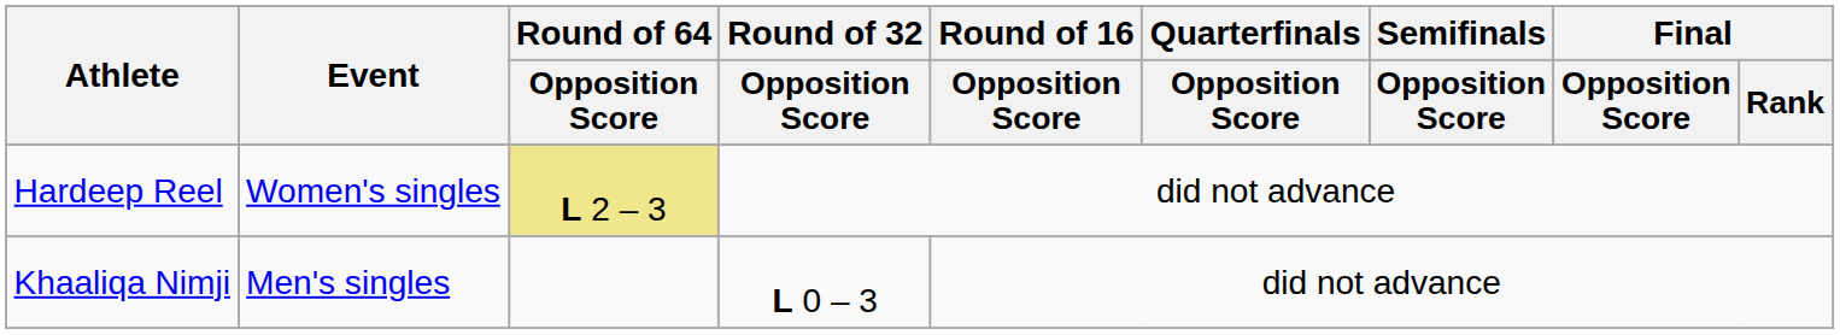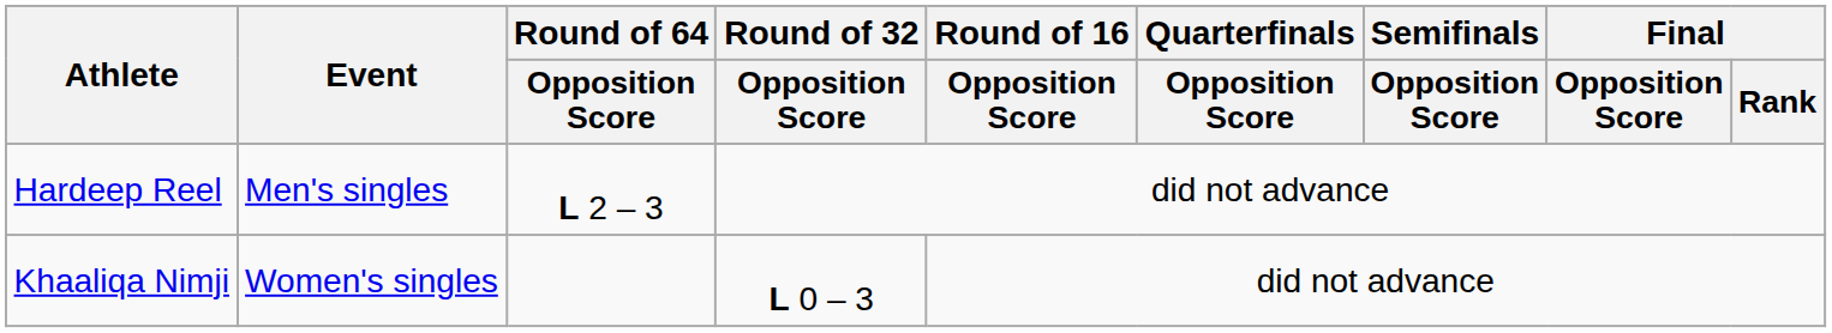Hardeep Reel | Event: Women's singles -> Men's singles
Hardeep Reel | Round of 64 / Opposition Score: khaki background -> no background
Khaaliqa Nimji | Event: Men's singles -> Women's singles
